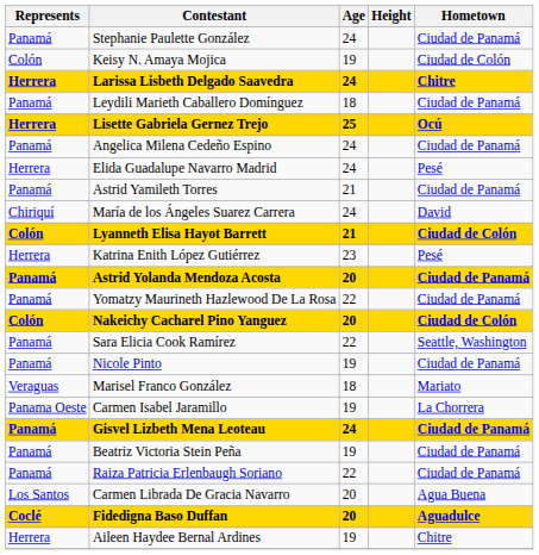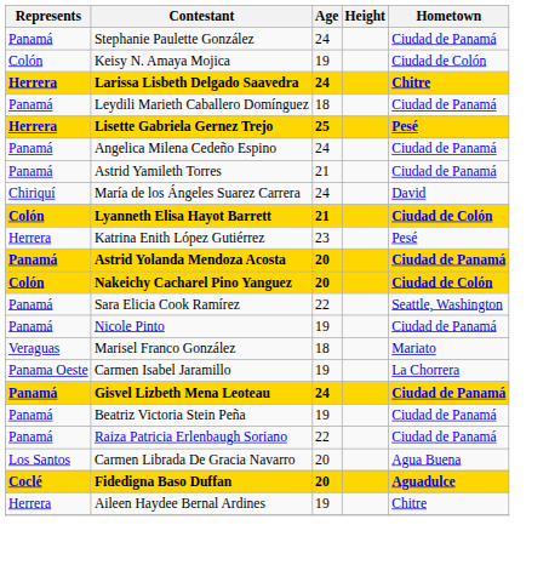Lisette Gabriela Gernez Trejo | Hometown: Ocú -> Pesé
- row: Herrera | Elida Guadalupe Navarro Madrid | 24 | Pesé
- row: Panamá | Yomatzy Maurineth Hazlewood De La Rosa | 22 | Ciudad de Panamá
